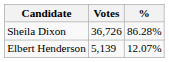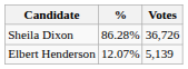columns swapped: Votes <-> %
